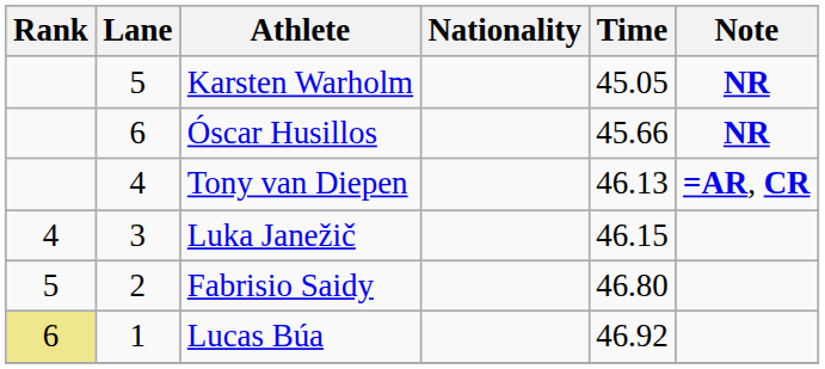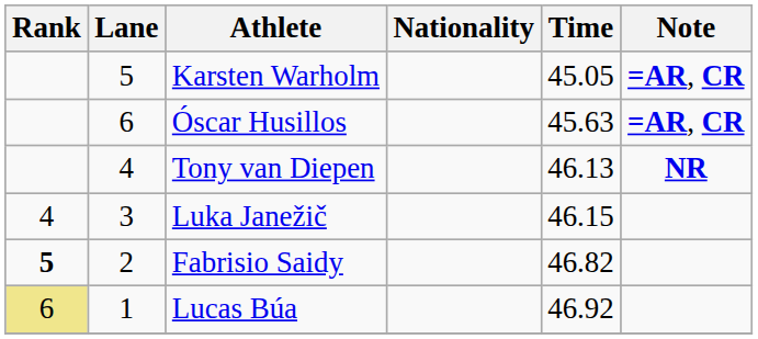Karsten Warholm | Note: NR -> =AR, CR
Óscar Husillos | Time: 45.66 -> 45.63
Óscar Husillos | Note: NR -> =AR, CR
Tony van Diepen | Note: =AR, CR -> NR
Fabrisio Saidy | Rank: normal -> bold
Fabrisio Saidy | Time: 46.80 -> 46.82
